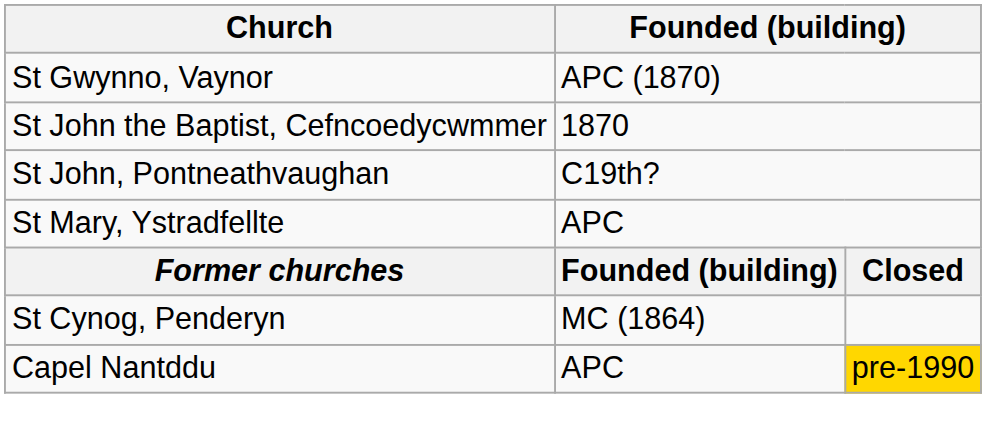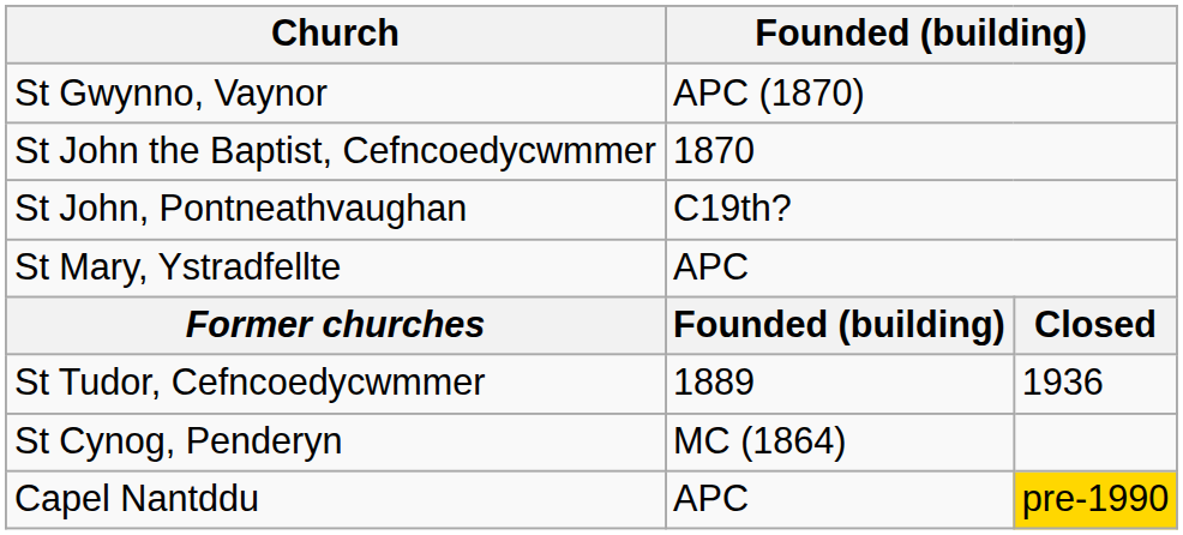+ row: St Tudor, Cefncoedycwmmer | 1889 | 1936
